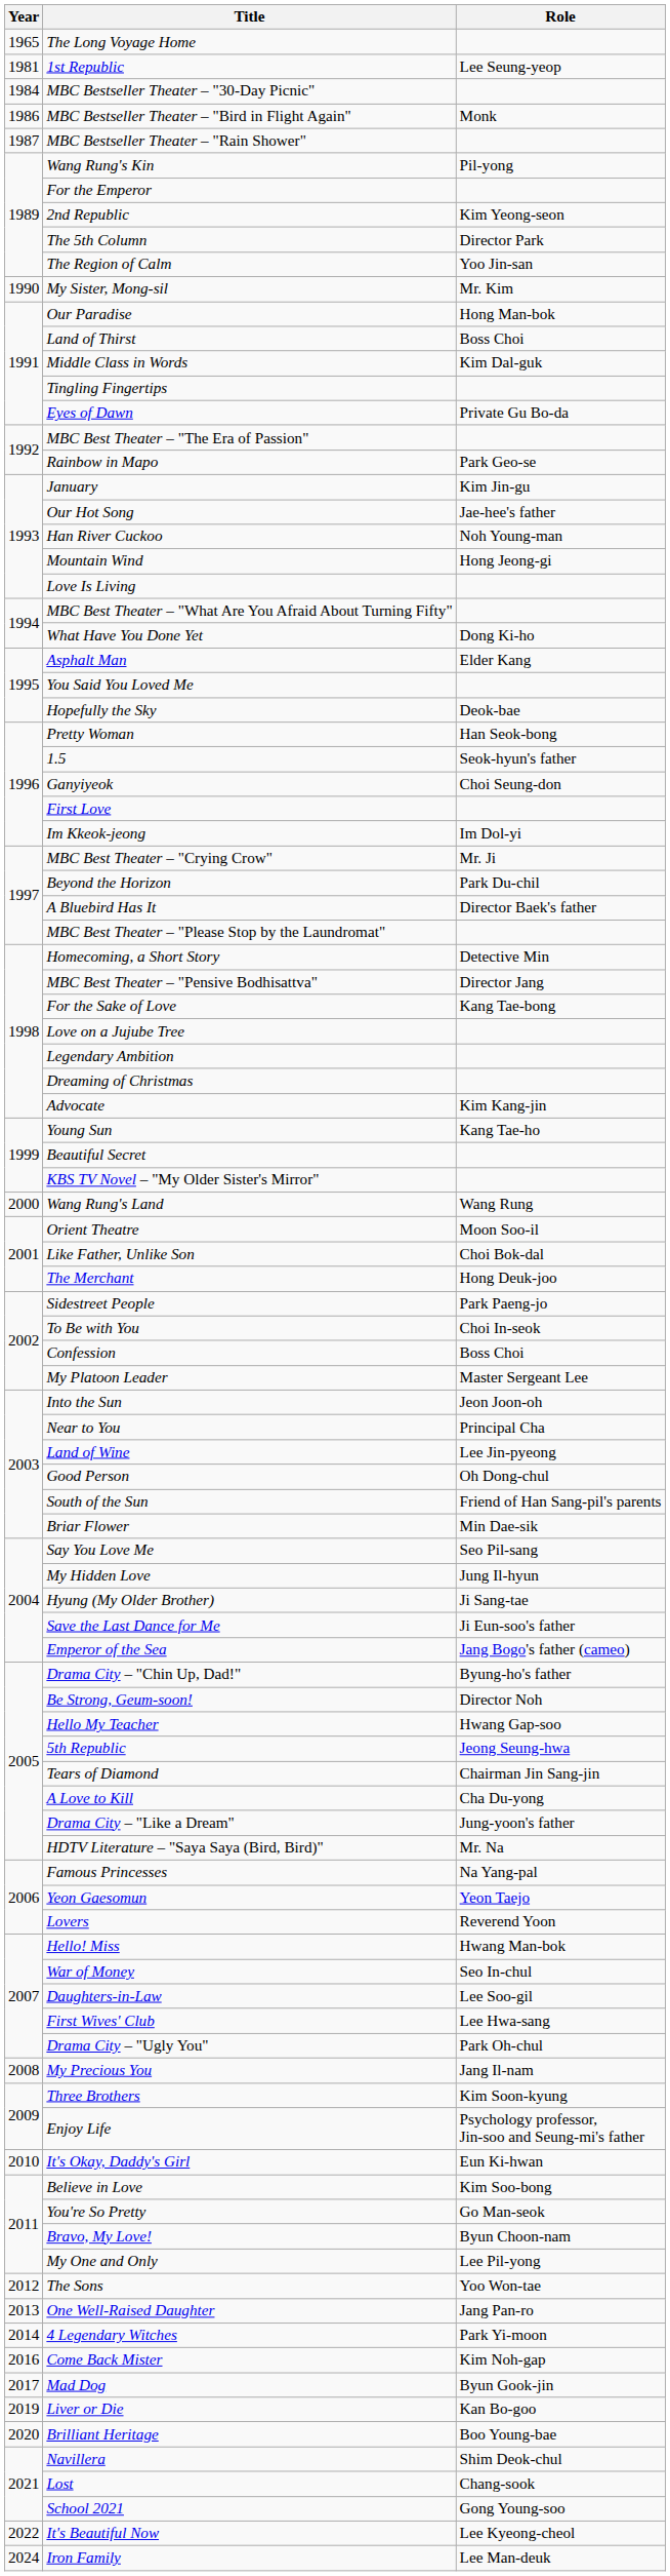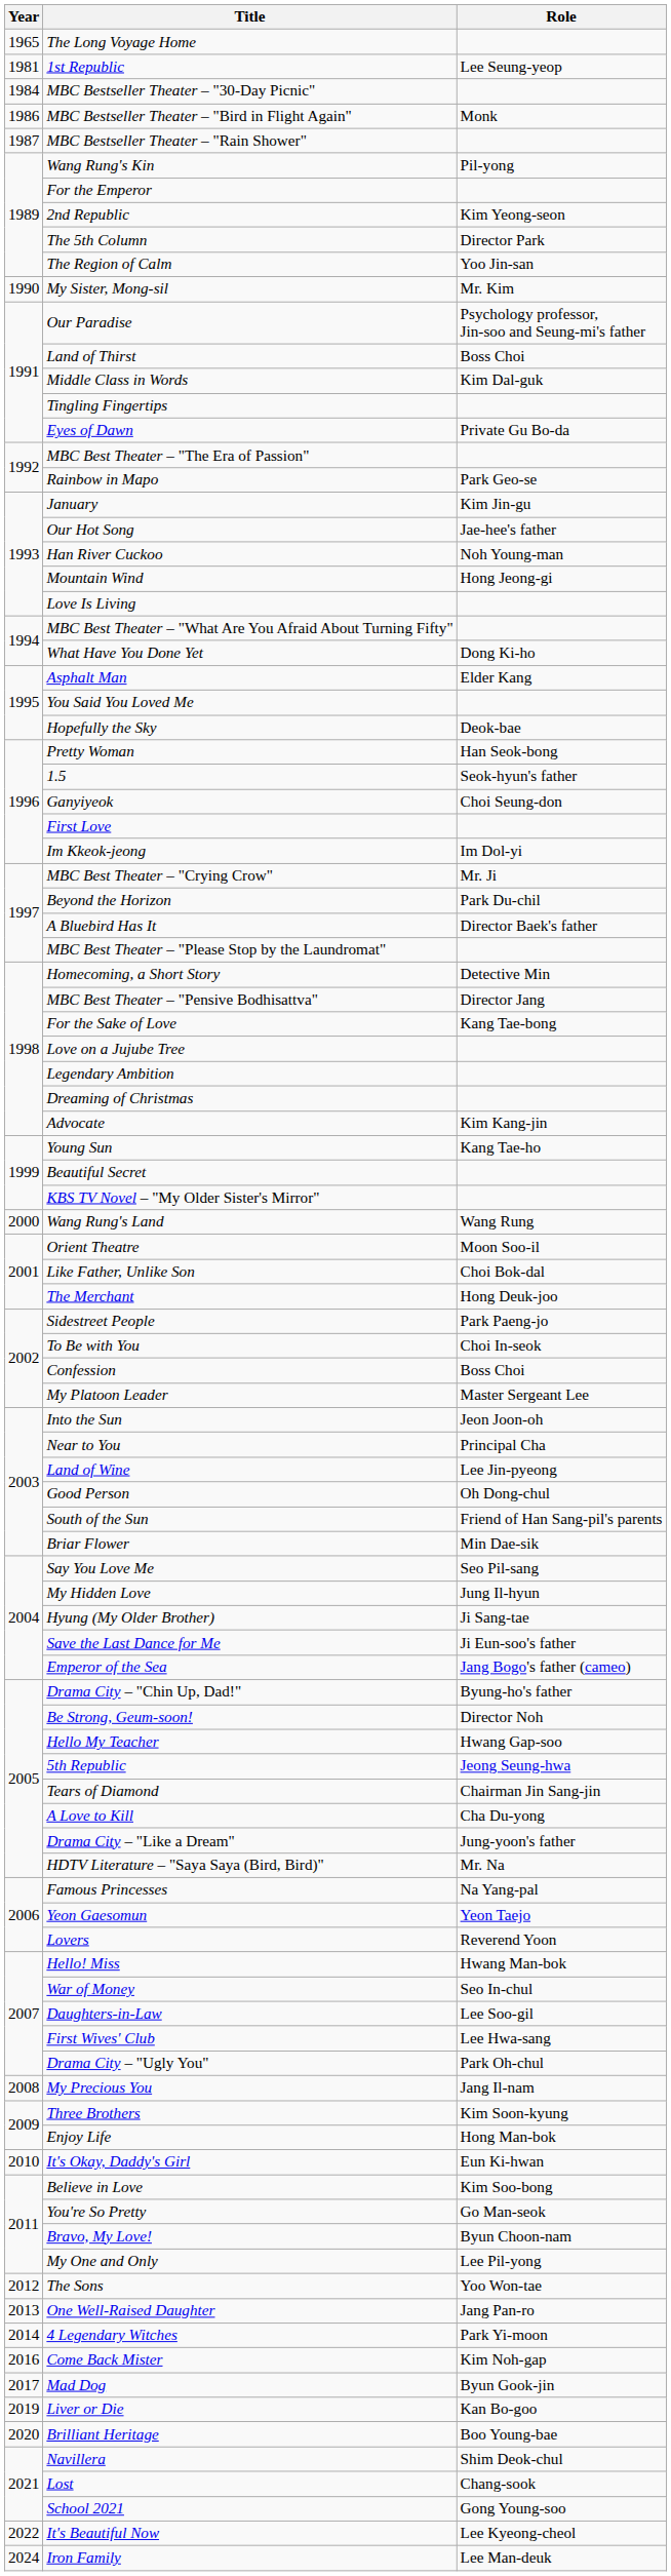Our Paradise | Role: Hong Man-bok -> Psychology professor, Jin-soo and Seung-mi's father
Enjoy Life | Role: Psychology professor, Jin-soo and Seung-mi's father -> Hong Man-bok
